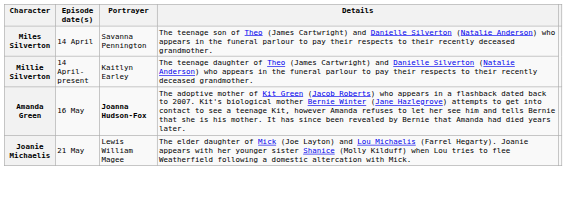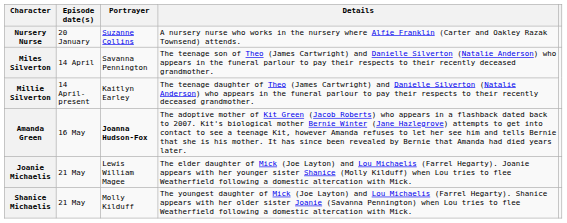+ row: Nursery Nurse | 20 January | Suzanne Collins | A nursery nurse who works in the nursery where Alfie Franklin (Carter and Oakley Razak Townsend) attends.
+ row: Shanice Michaelis | 21 May | Molly Kilduff | The youngest daughter of Mick (Joe Layton) and Lou Michaelis (Farrel Hegarty). Shanice appears with her older sister Joanie (Savanna Pennington) when Lou tries to flee Weatherfield following a domestic altercation with Mick.
